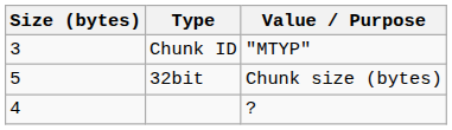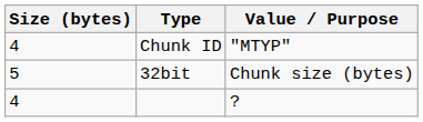Chunk ID | Size (bytes): 3 -> 4
